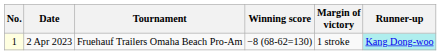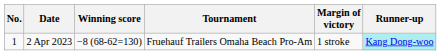columns swapped: Tournament <-> Winning score
2 Apr 2023 | No.: lightyellow background -> no background
